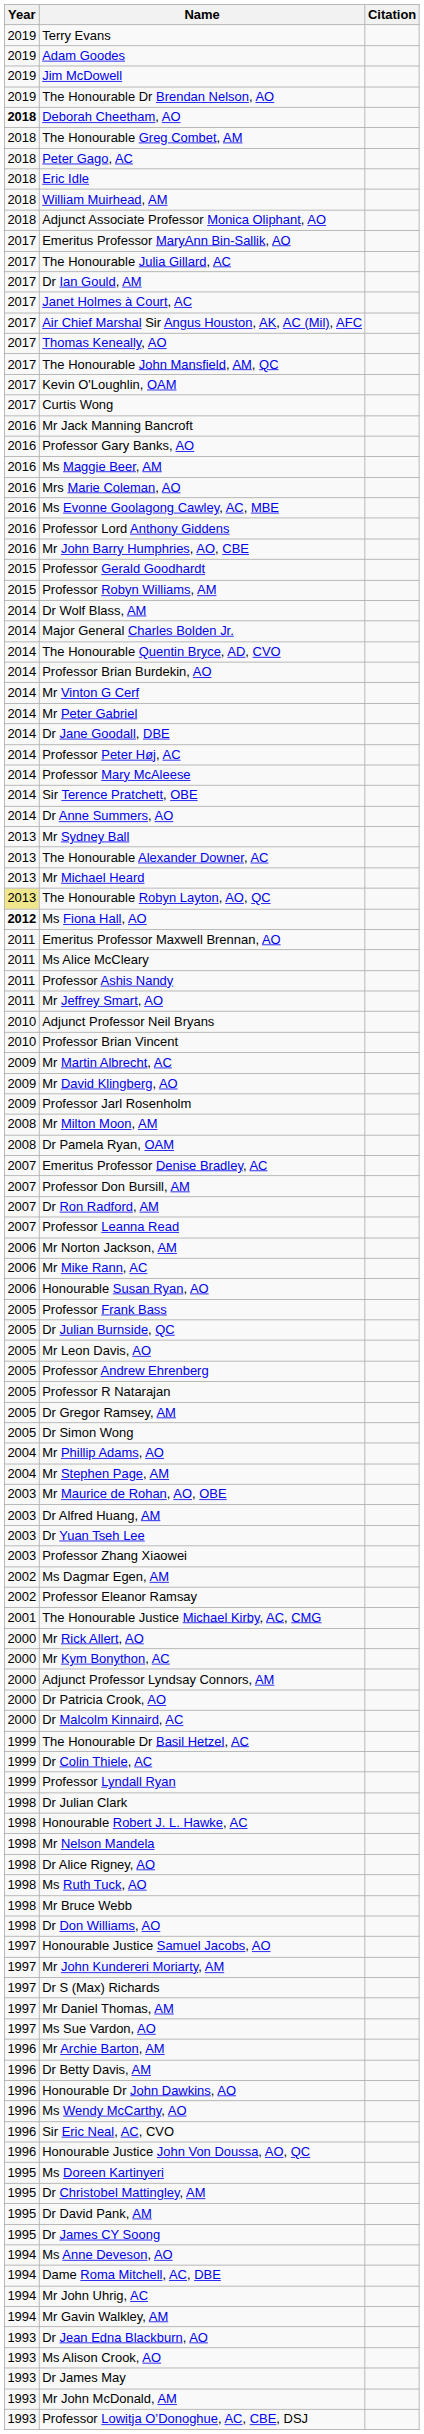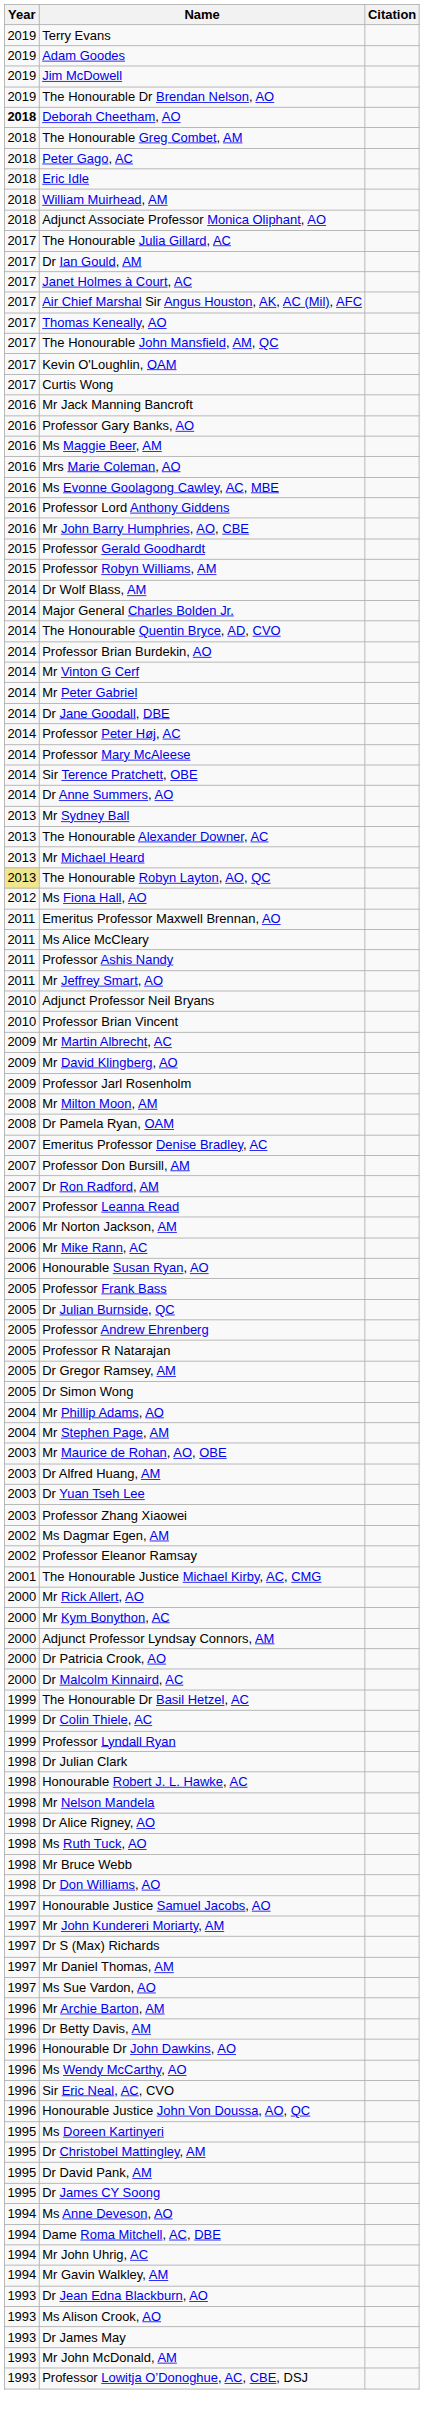- row: 2017 | Emeritus Professor MaryAnn Bin-Sallik, AO
Ms Fiona Hall, AO | Year: bold -> normal
- row: 2005 | Mr Leon Davis, AO
